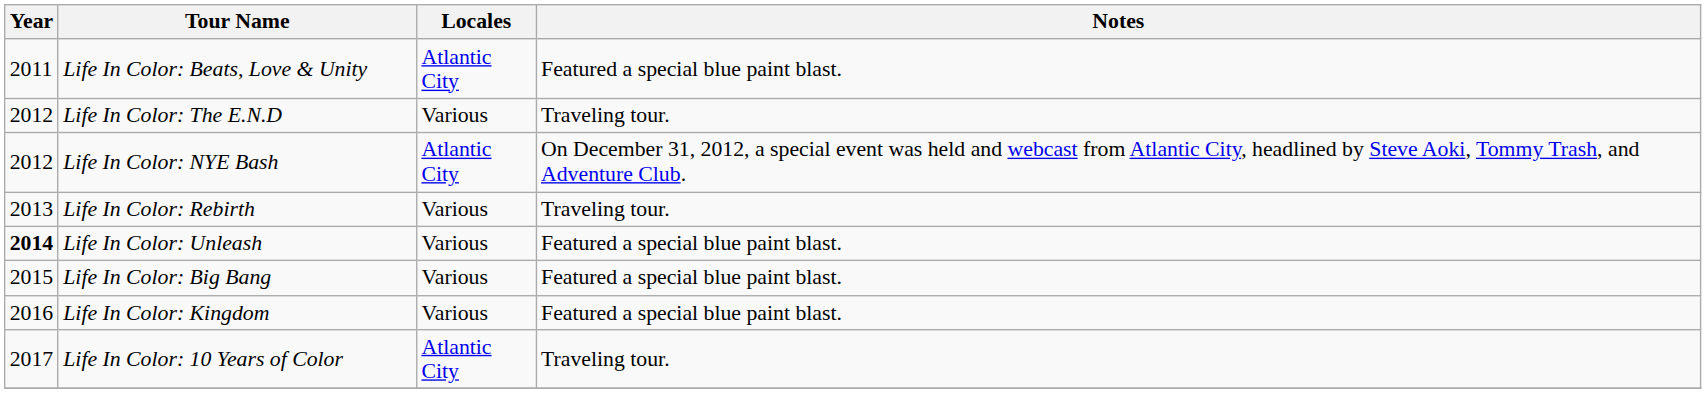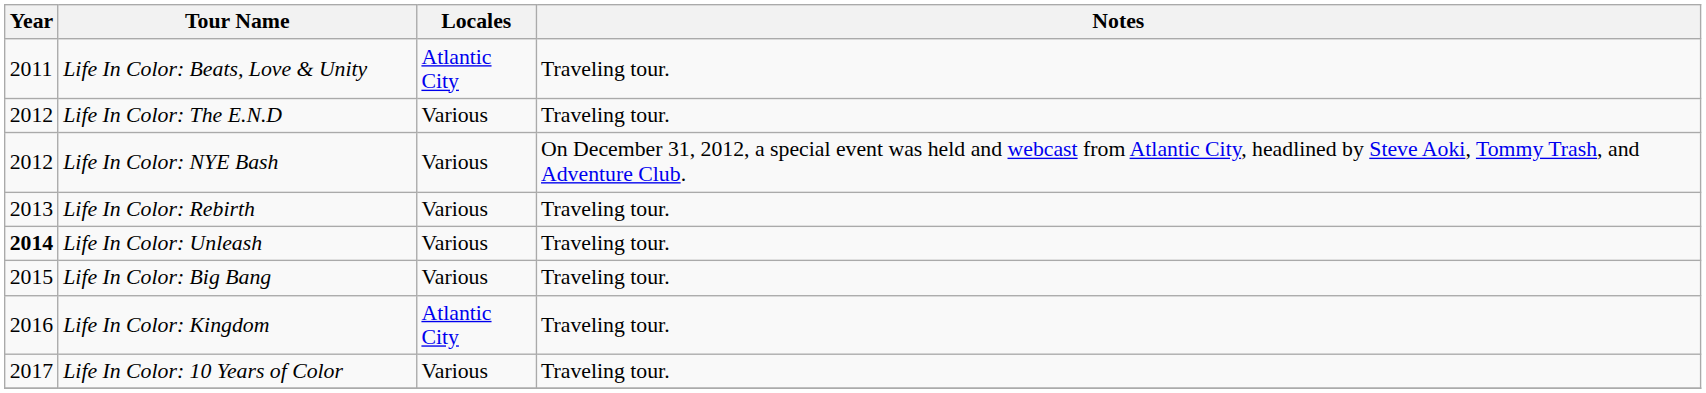Life In Color: Beats, Love & Unity | Notes: Featured a special blue paint blast. -> Traveling tour.
Life In Color: NYE Bash | Locales: Atlantic City -> Various
Life In Color: Unleash | Notes: Featured a special blue paint blast. -> Traveling tour.
Life In Color: Big Bang | Notes: Featured a special blue paint blast. -> Traveling tour.
Life In Color: Kingdom | Locales: Various -> Atlantic City
Life In Color: Kingdom | Notes: Featured a special blue paint blast. -> Traveling tour.
Life In Color: 10 Years of Color | Locales: Atlantic City -> Various
